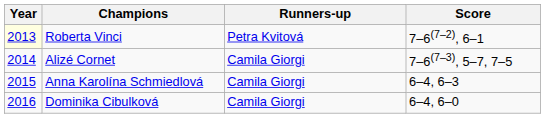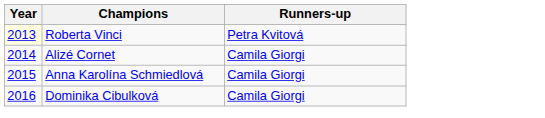- column: Score | 7–6(7–2), 6–1 | 7–6(7–3), 5–7, 7–5 | 6–4, 6–3 | 6–4, 6–0
